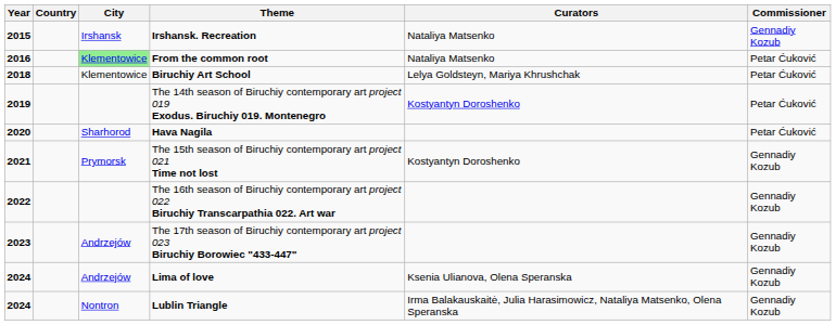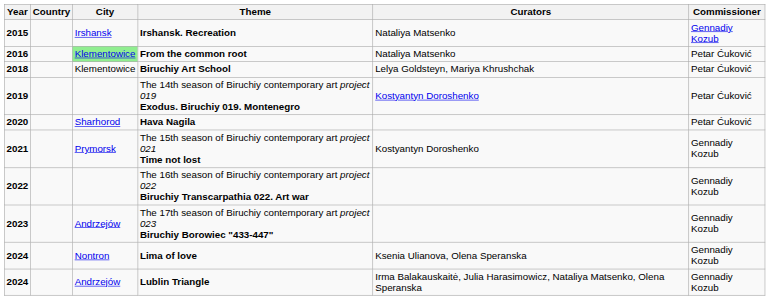Lima of love | City: Andrzejów -> Nontron
Lublin Triangle | City: Nontron -> Andrzejów
